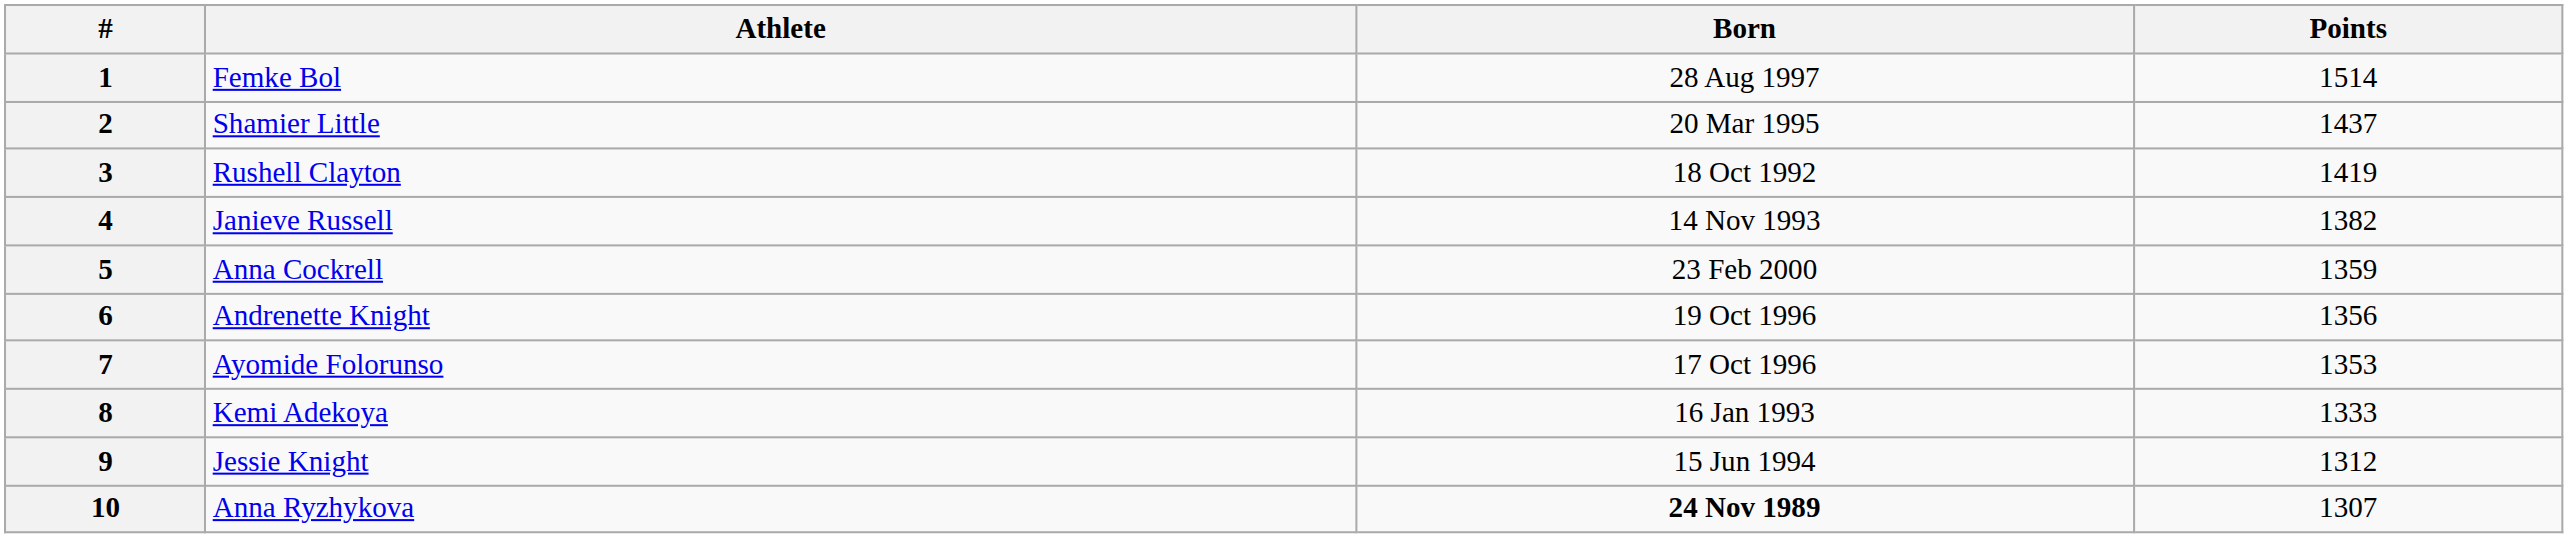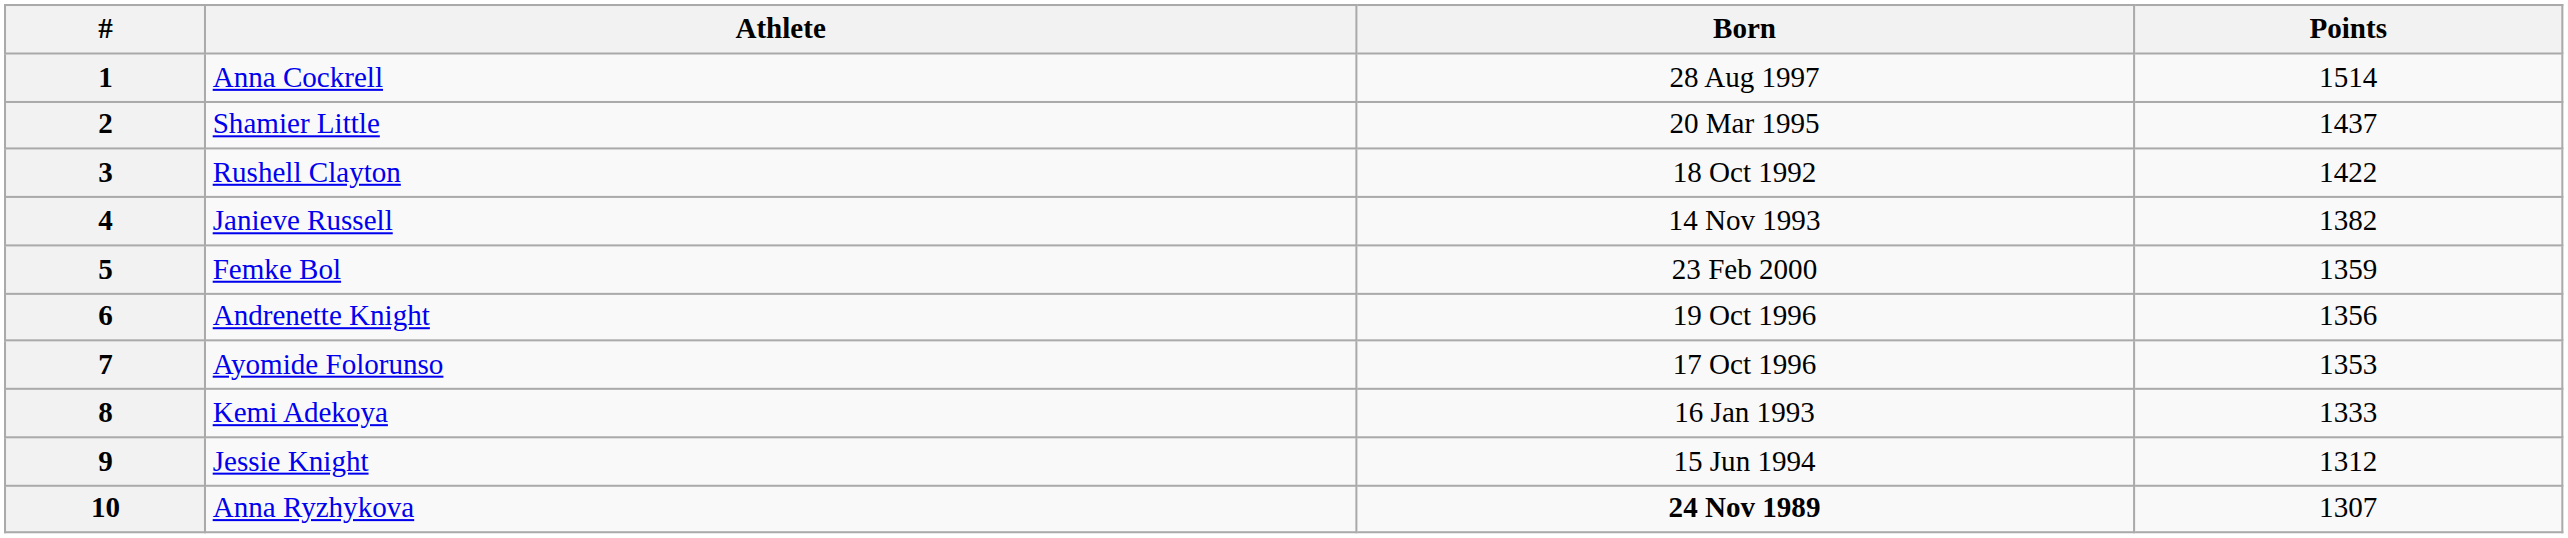1 | Athlete: Femke Bol -> Anna Cockrell
3 | Points: 1419 -> 1422
5 | Athlete: Anna Cockrell -> Femke Bol
